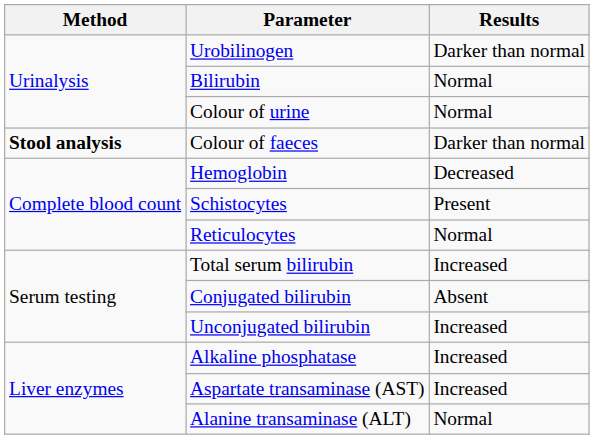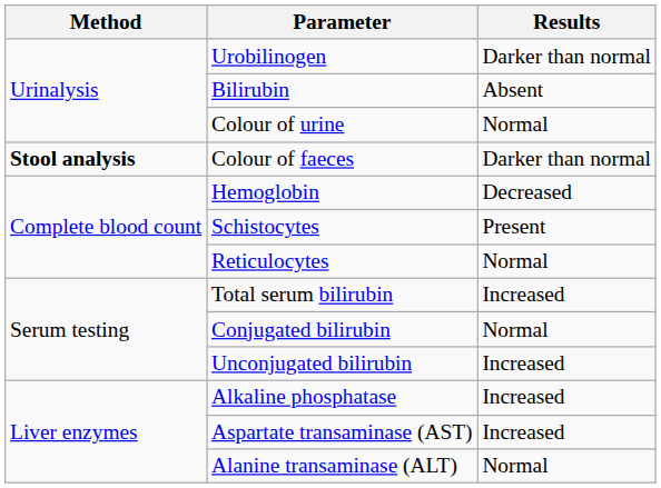Bilirubin | Results: Normal -> Absent
Conjugated bilirubin | Results: Absent -> Normal
